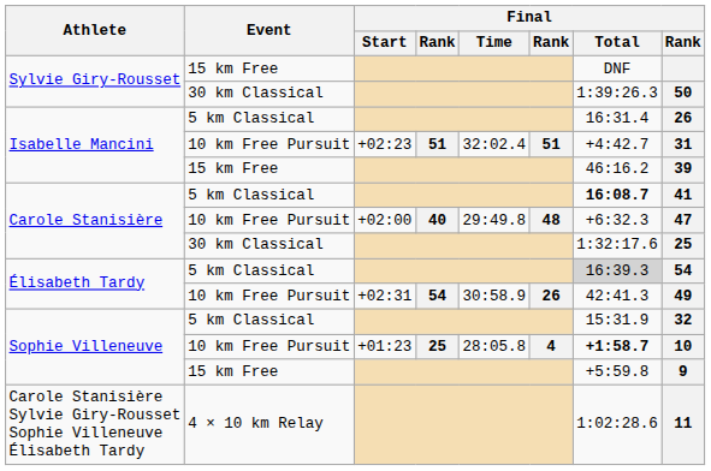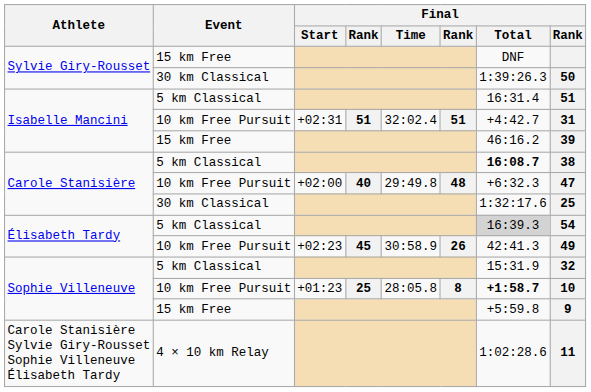Isabelle Mancini / 5 km Classical | column 8: 26 -> 51
Isabelle Mancini / 10 km Free Pursuit | Final / Start: +02:23 -> +02:31
Carole Stanisière / 5 km Classical | column 8: 41 -> 38
Élisabeth Tardy / 10 km Free Pursuit | Final / Start: +02:31 -> +02:23
Élisabeth Tardy / 10 km Free Pursuit | column 4: 54 -> 45
Sophie Villeneuve / 10 km Free Pursuit | column 6: 4 -> 8
